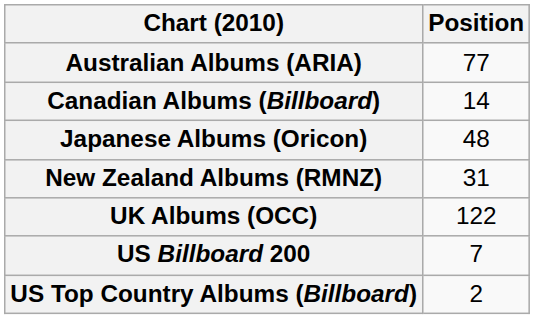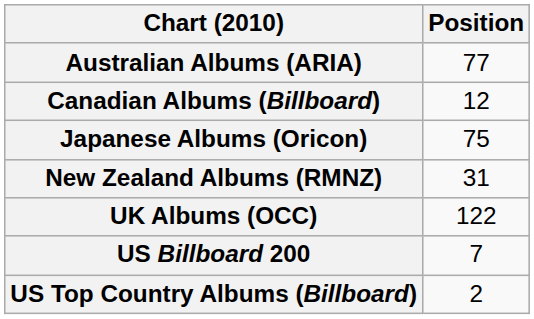Canadian Albums (Billboard) | Position: 14 -> 12
Japanese Albums (Oricon) | Position: 48 -> 75
